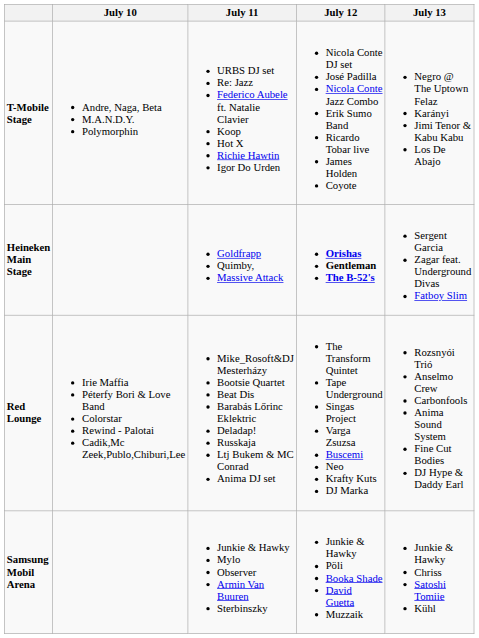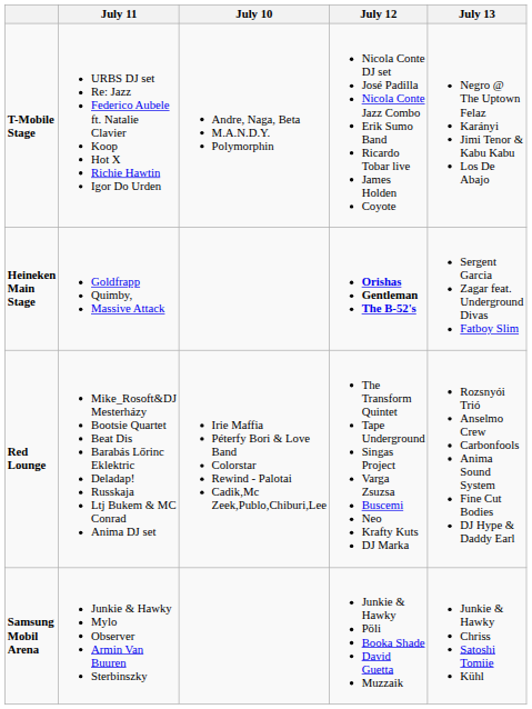columns swapped: July 10 <-> July 11
